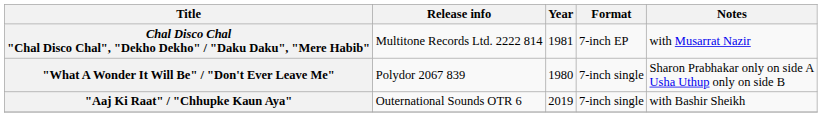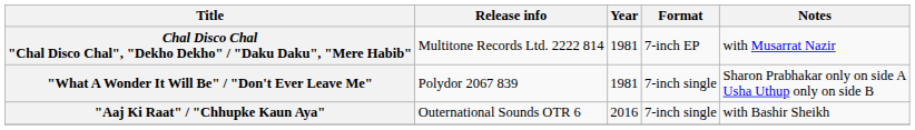"What A Wonder It Will Be" / "Don't Ever Leave Me" | Year: 1980 -> 1981
"Aaj Ki Raat" / "Chhupke Kaun Aya" | Year: 2019 -> 2016
